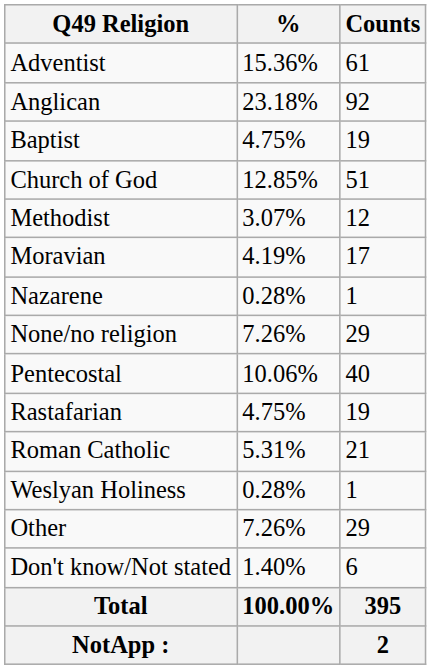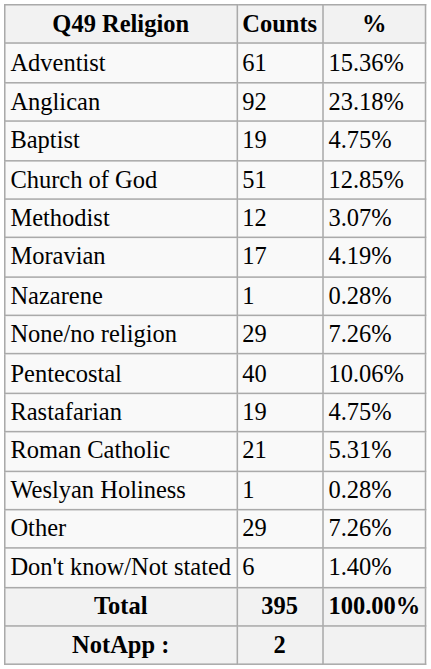columns swapped: Counts <-> %
